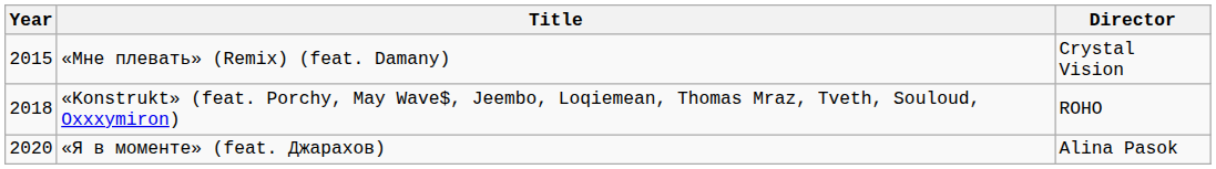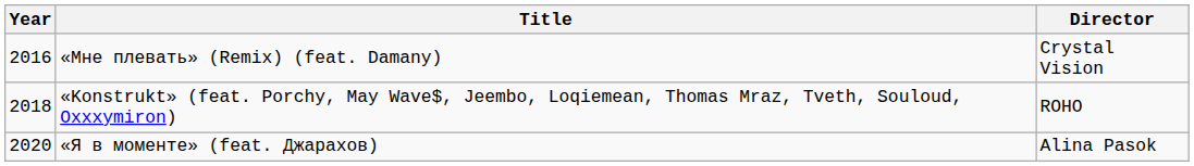«Мне плевать» (Remix) (feat. Damany) | Year: 2015 -> 2016
